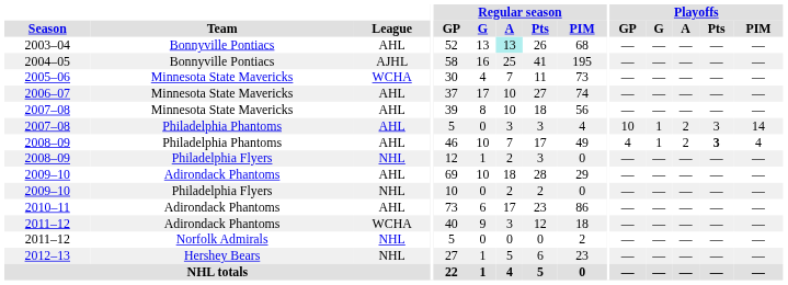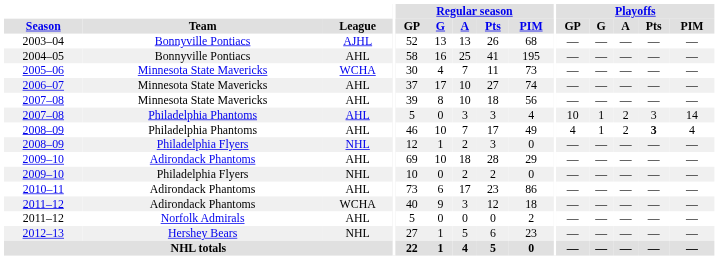2003–04 | League: AHL -> AJHL
2003–04 | Regular season / A: paleturquoise background -> no background
2004–05 | League: AJHL -> AHL
2011–12 / Norfolk Admirals | League: NHL -> AHL
